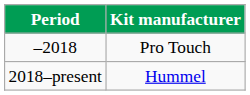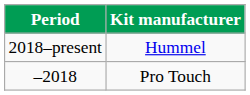rows swapped: –2018 <-> 2018–present
